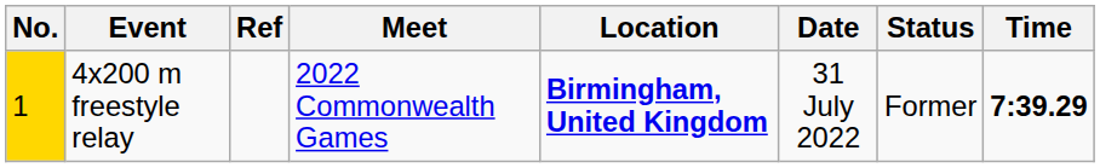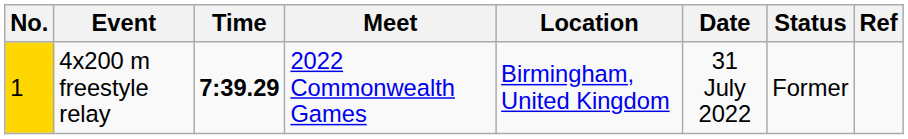columns swapped: Time <-> Ref
4x200 m freestyle relay | Location: bold -> normal
